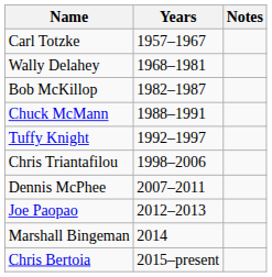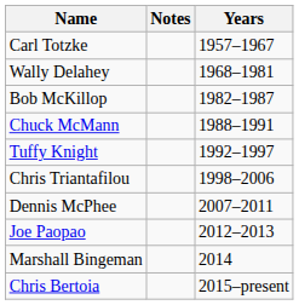columns swapped: Years <-> Notes
